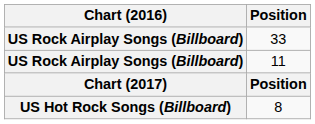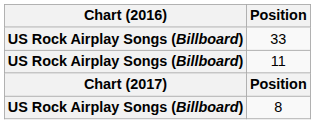8 | Chart (2016): US Hot Rock Songs (Billboard) -> US Rock Airplay Songs (Billboard)
